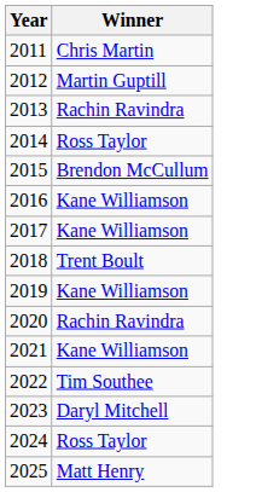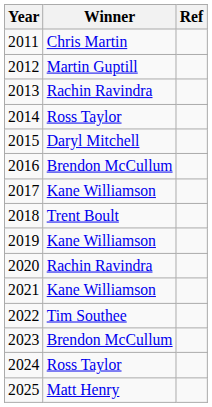+ column: Ref
2015 | Winner: Brendon McCullum -> Daryl Mitchell
2016 | Winner: Kane Williamson -> Brendon McCullum
2023 | Winner: Daryl Mitchell -> Brendon McCullum
